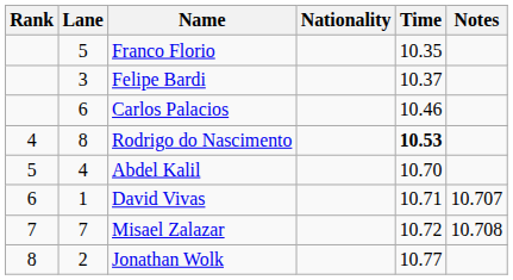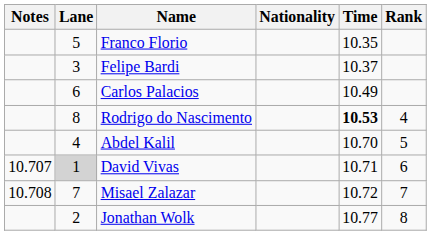columns swapped: Rank <-> Notes
Carlos Palacios | Time: 10.46 -> 10.49
David Vivas | Lane: no background -> lightgrey background
